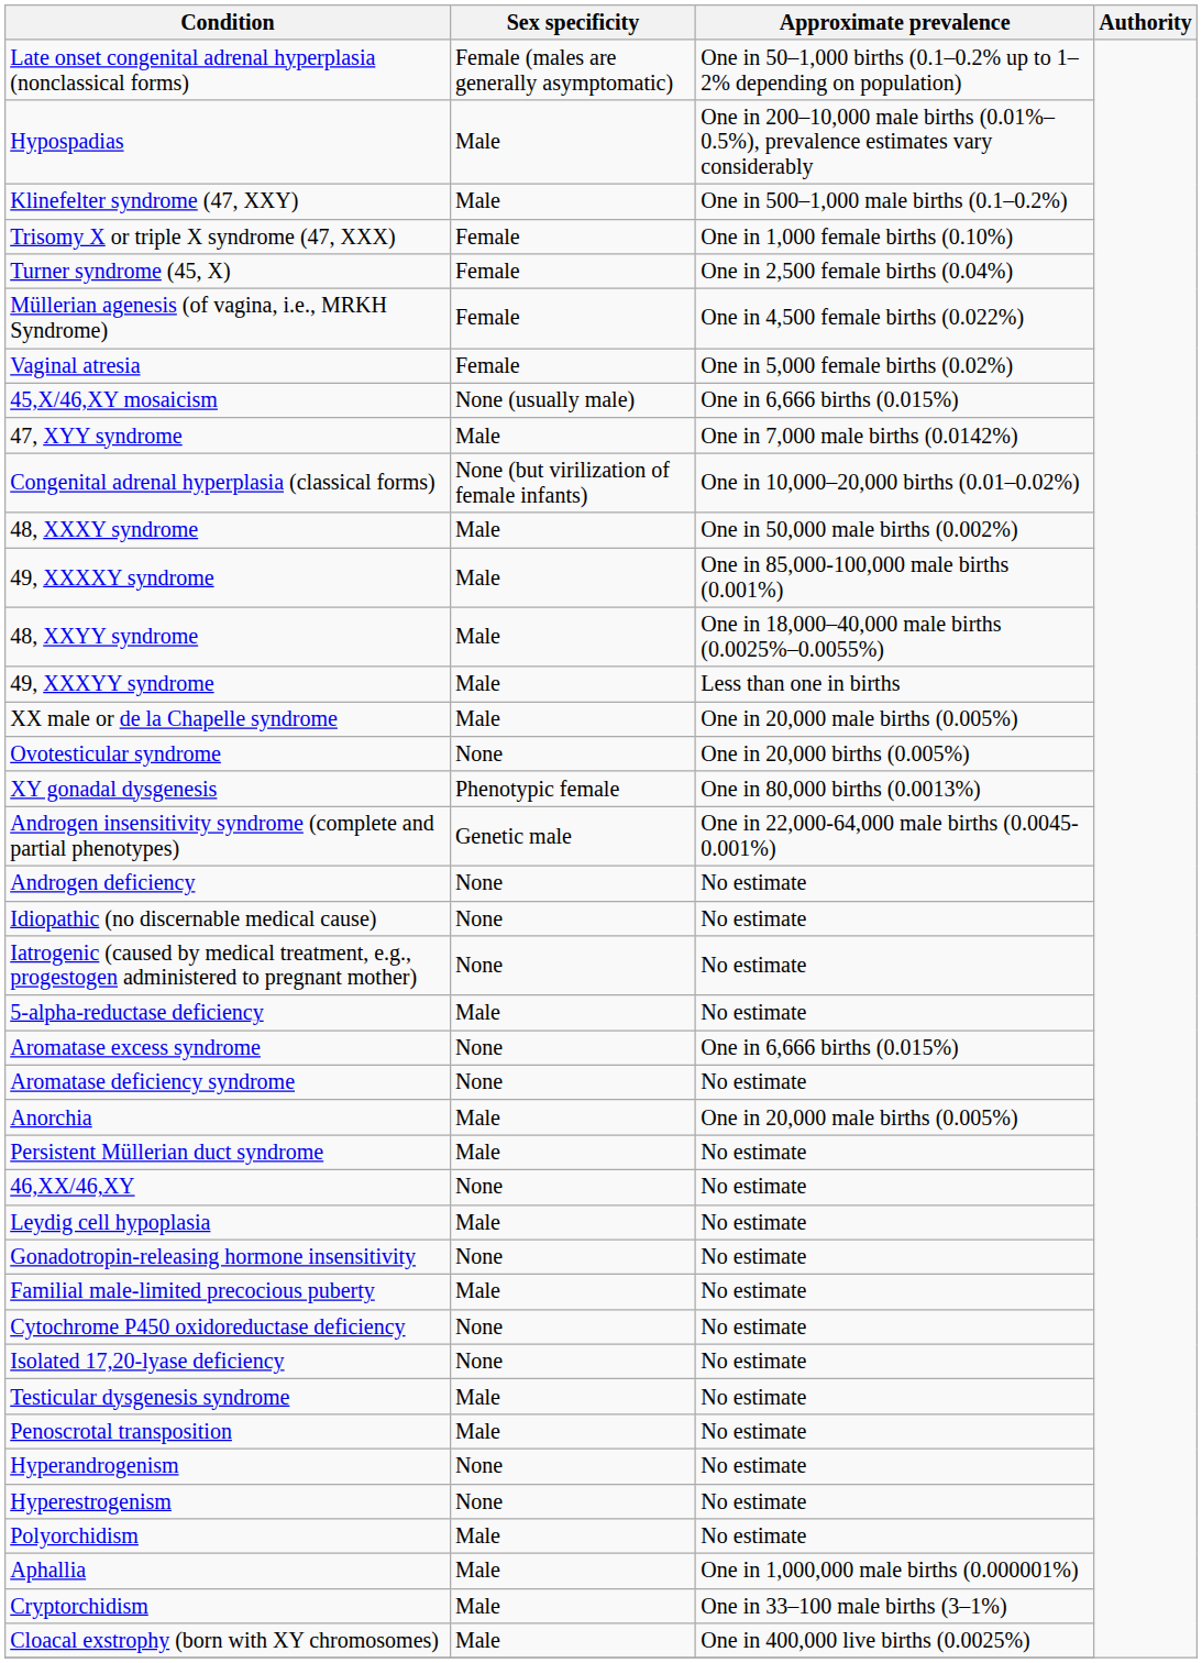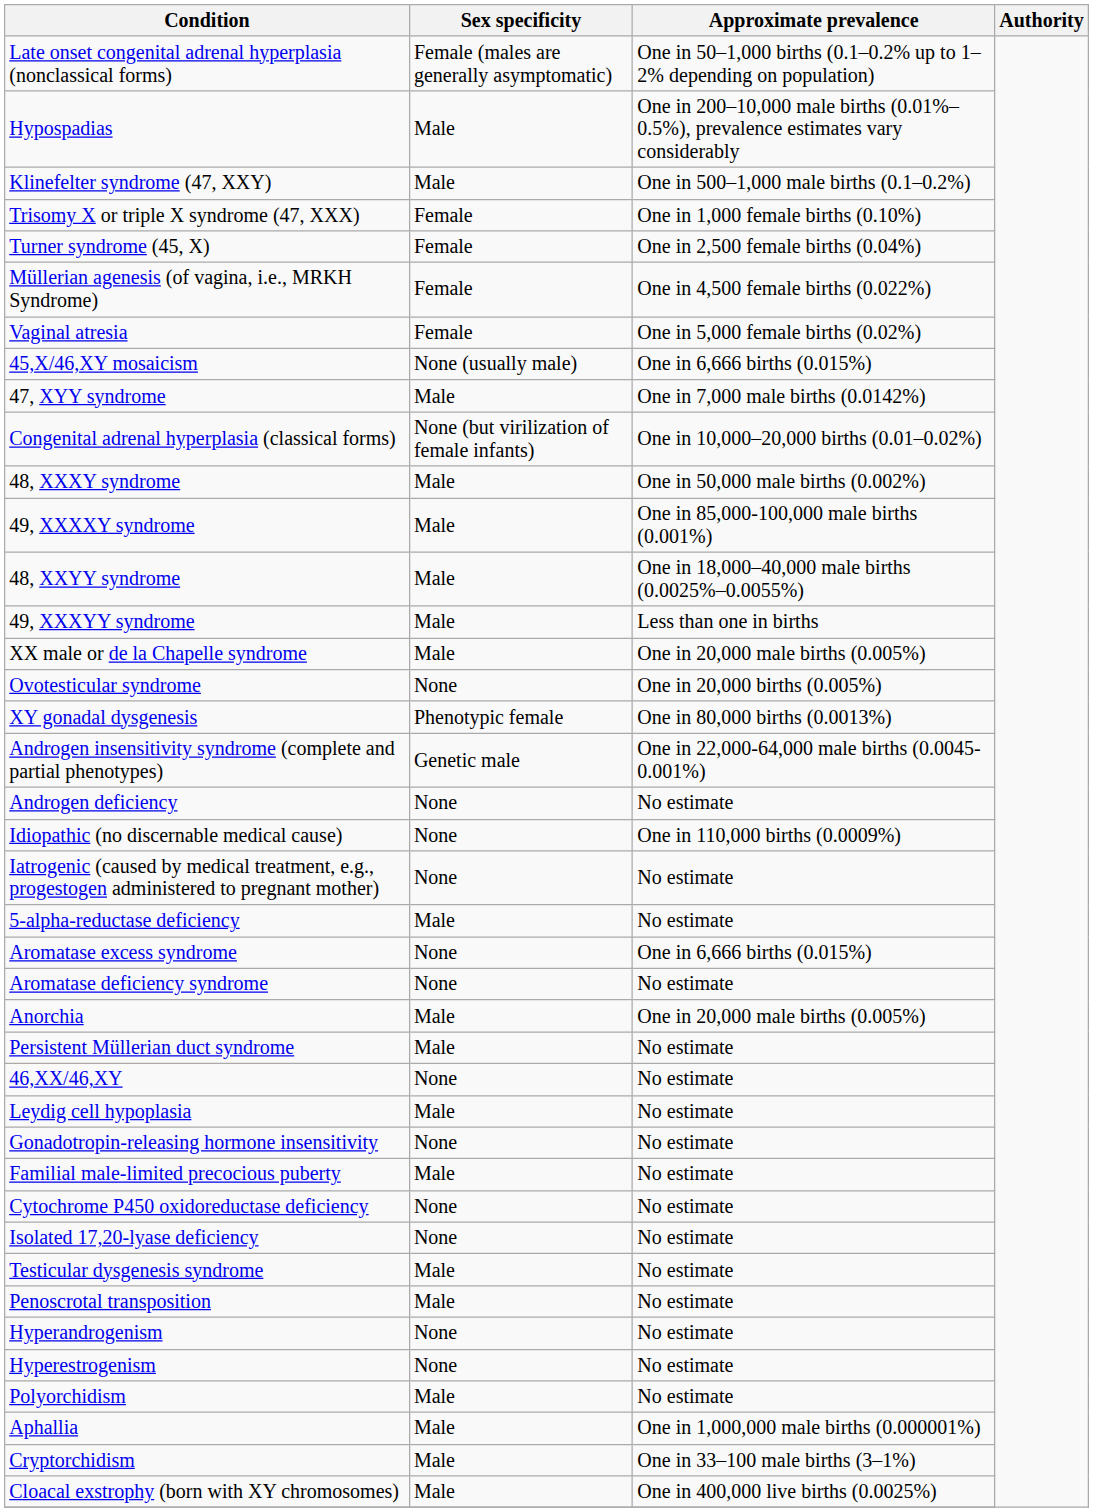Idiopathic (no discernable medical cause) | Approximate prevalence: No estimate -> One in 110,000 births (0.0009%)
